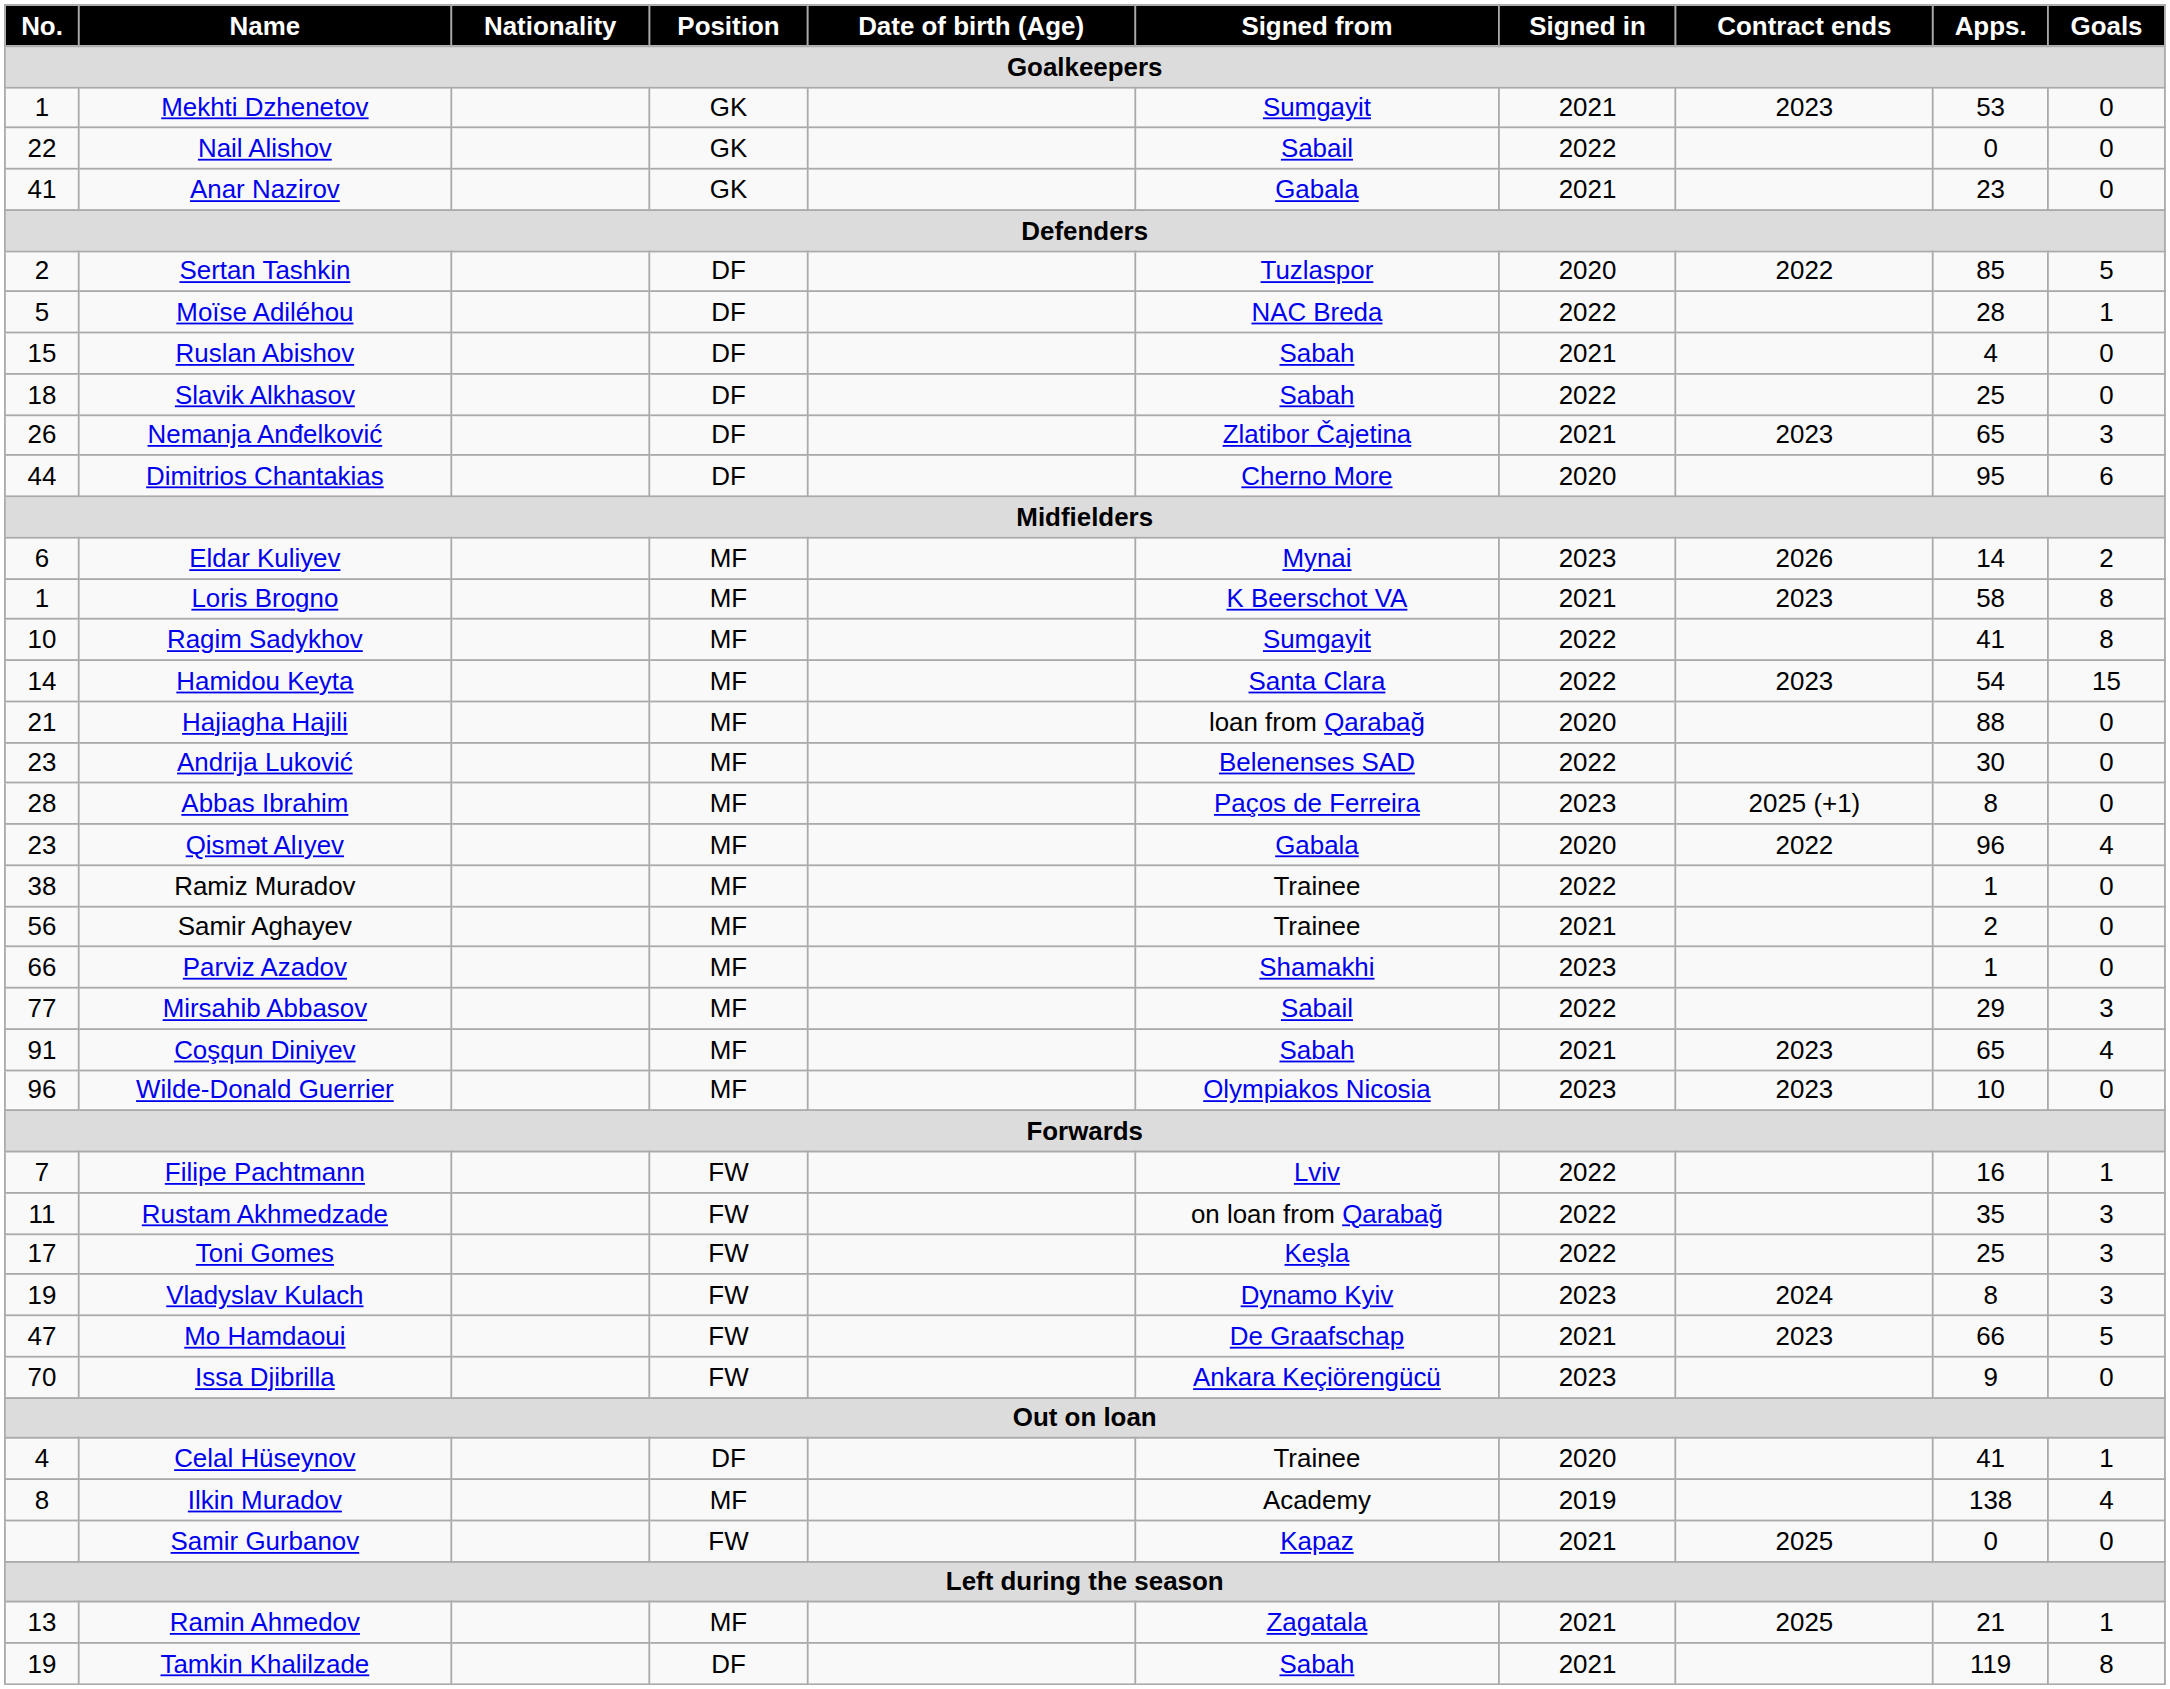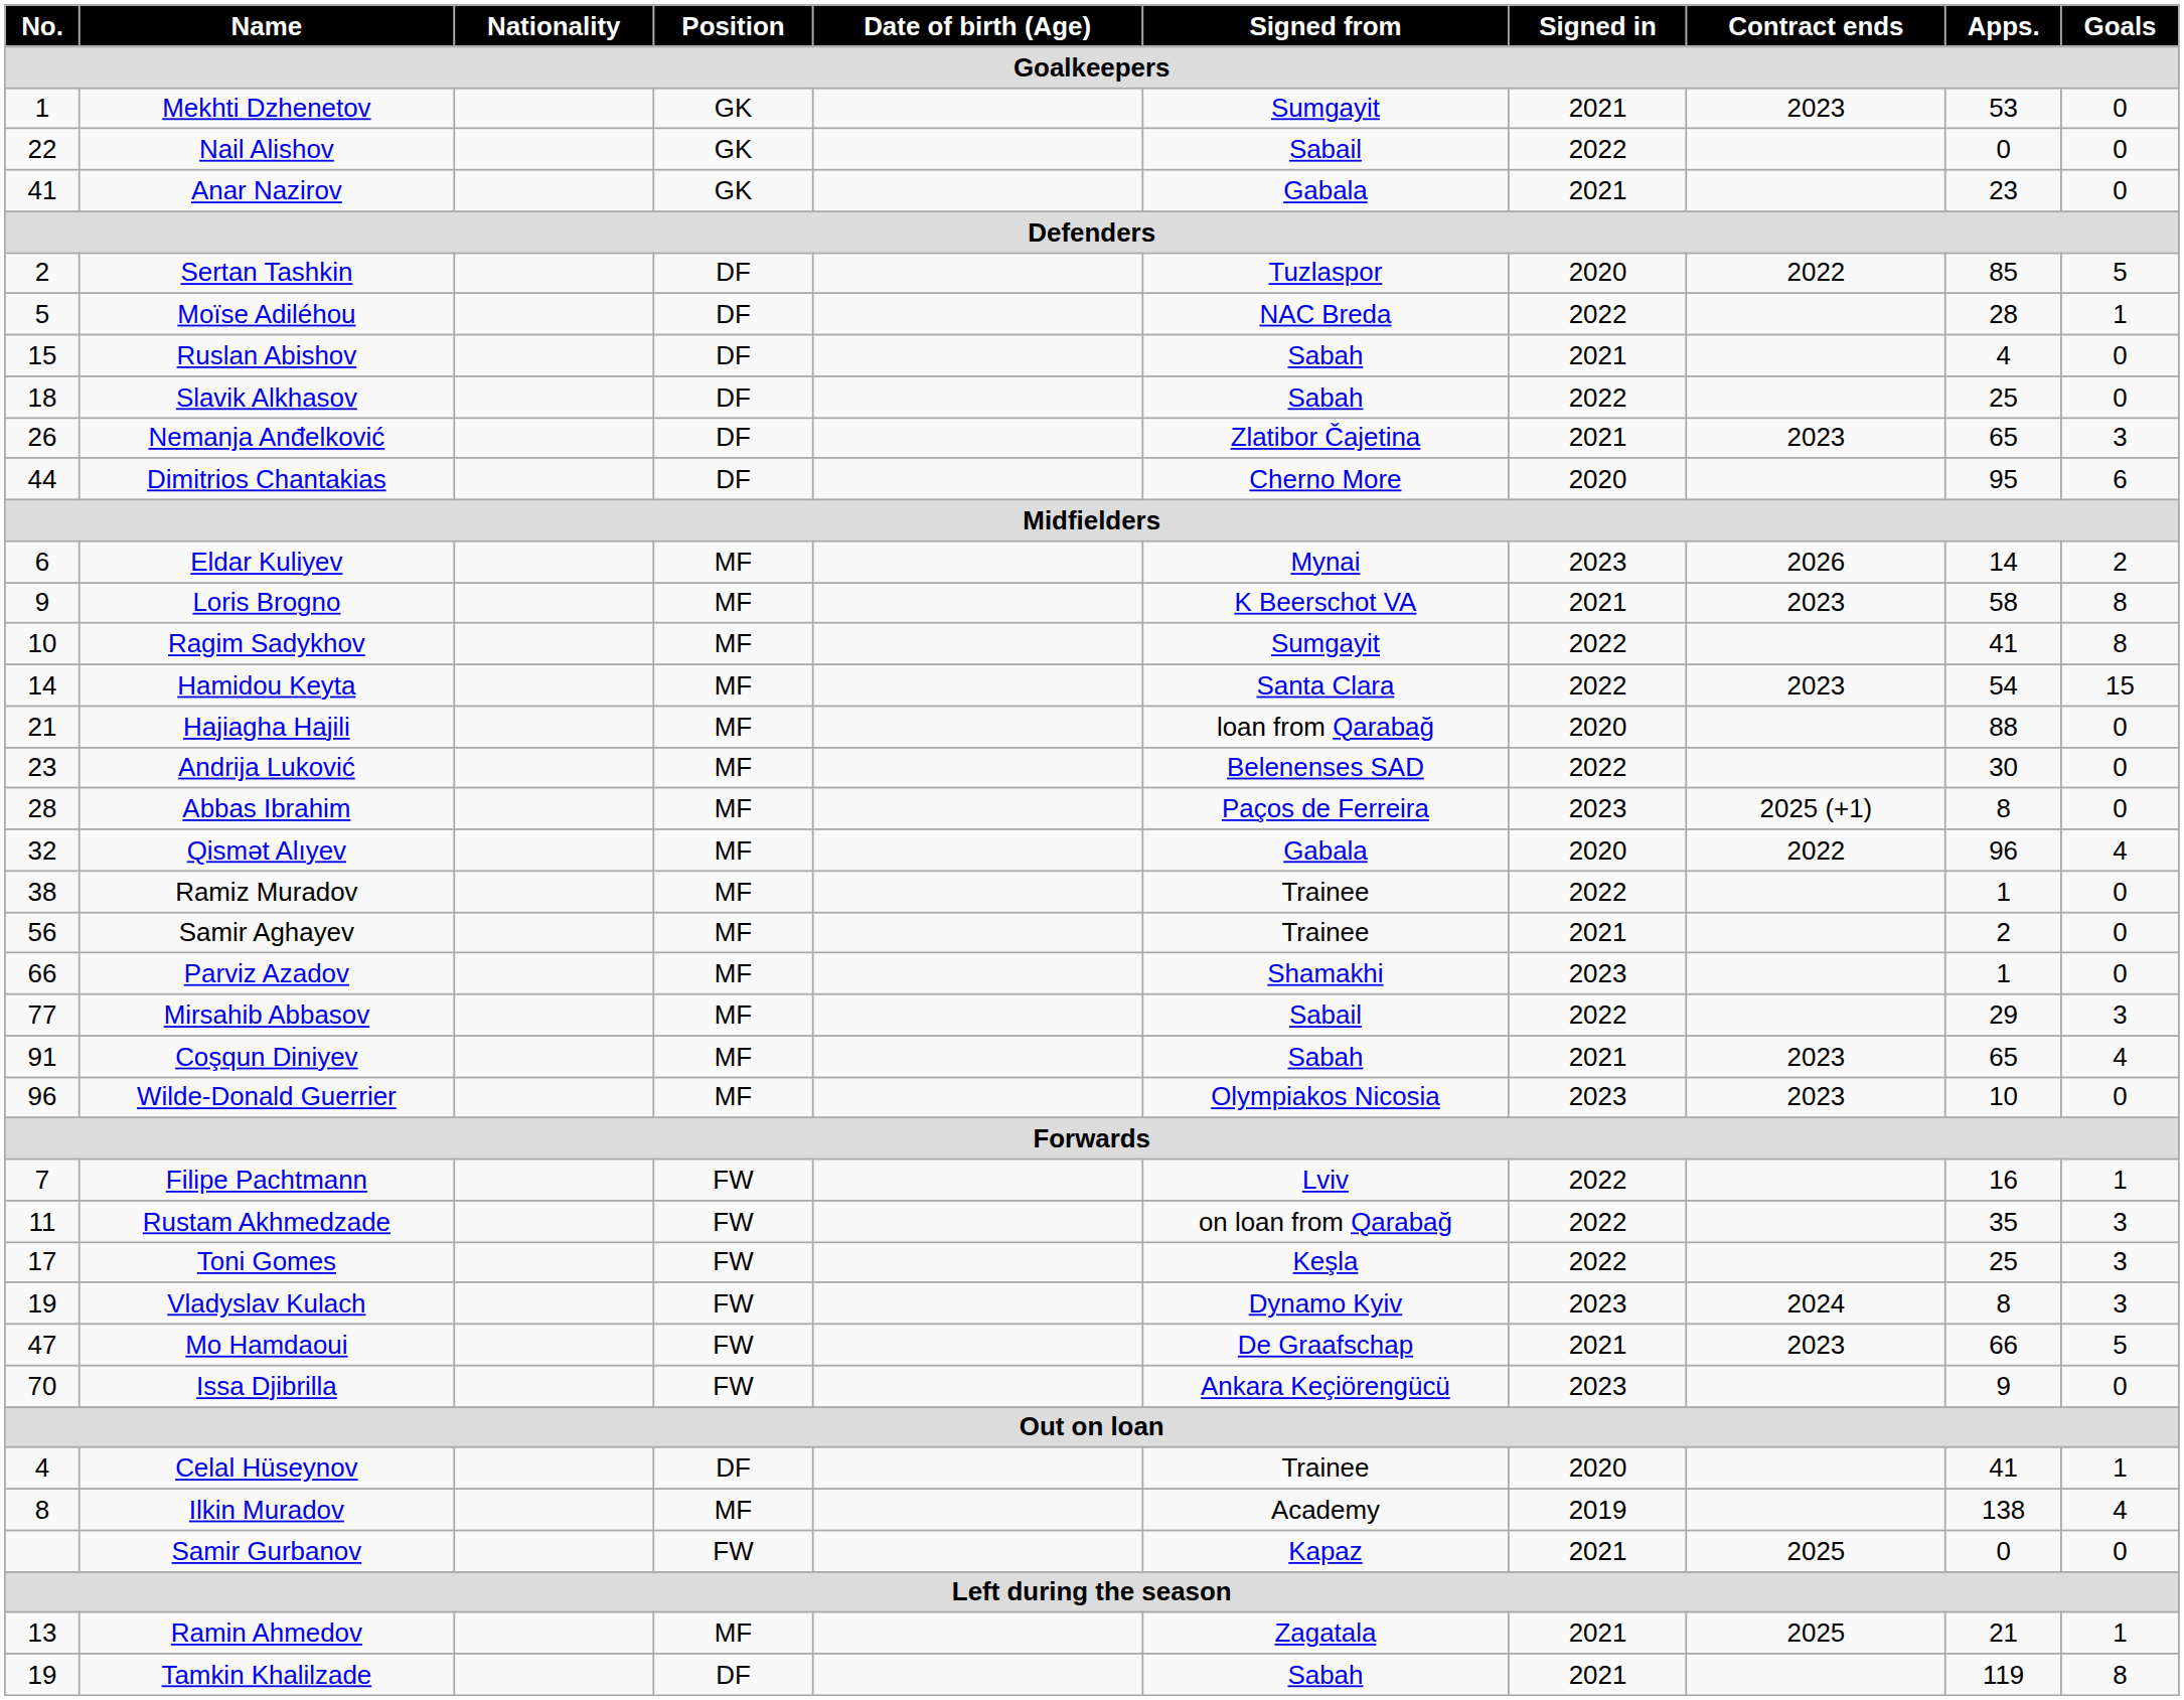Loris Brogno | No.: 1 -> 9
Qismət Alıyev | No.: 23 -> 32
